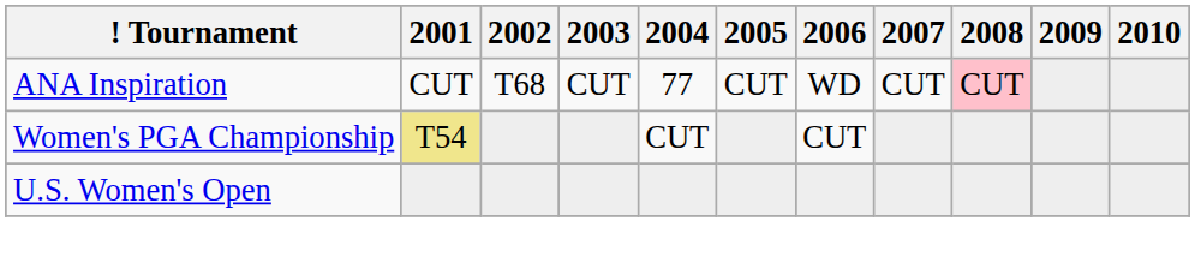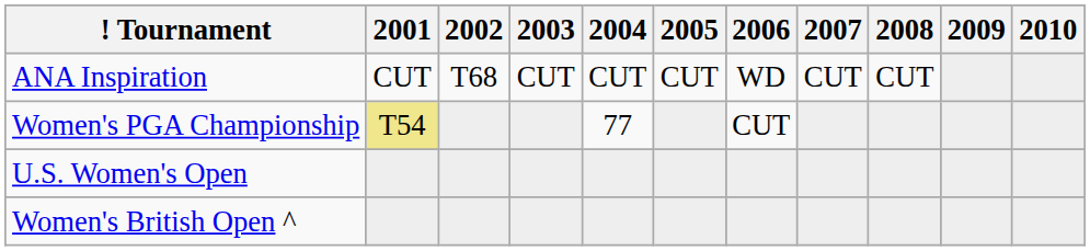ANA Inspiration | 2004: 77 -> CUT
ANA Inspiration | 2008: pink background -> no background
Women's PGA Championship | 2004: CUT -> 77
+ row: Women's British Open ^
